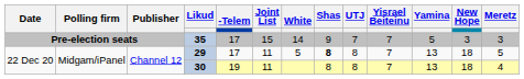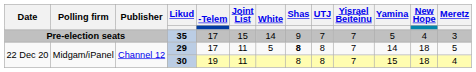35 | New Hope: 3 -> 4
29 | Yamina: 13 -> 14
30 | Yamina: 13 -> 15
